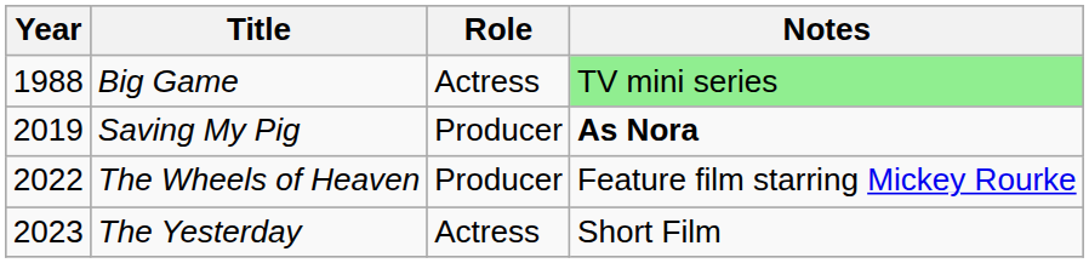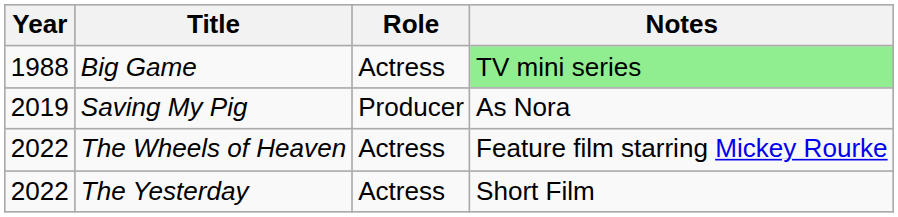Saving My Pig | Notes: bold -> normal
The Wheels of Heaven | Role: Producer -> Actress
The Yesterday | Year: 2023 -> 2022
